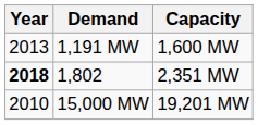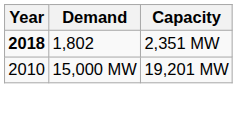- row: 2013 | 1,191 MW | 1,600 MW
